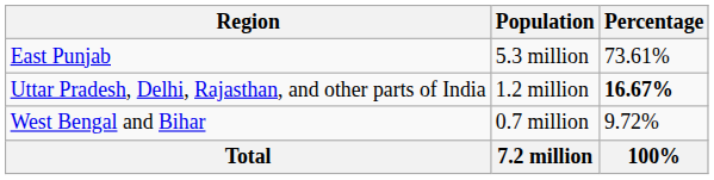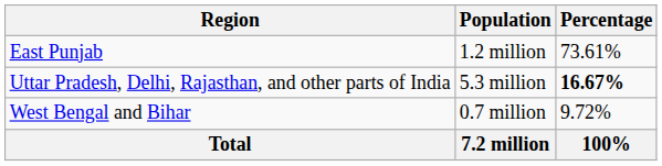East Punjab | Population: 5.3 million -> 1.2 million
Uttar Pradesh, Delhi, Rajasthan, and other parts of India | Population: 1.2 million -> 5.3 million
